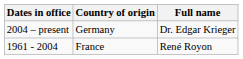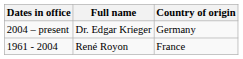columns swapped: Full name <-> Country of origin
